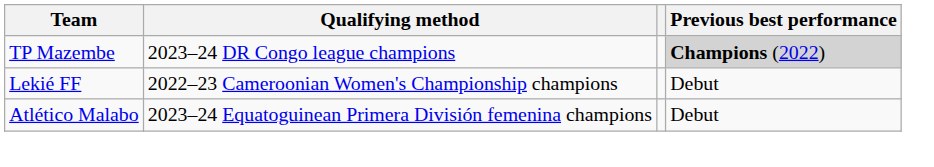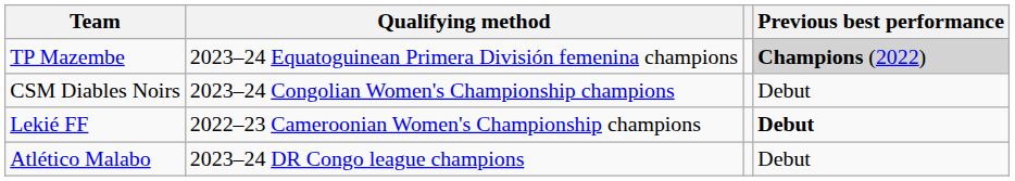TP Mazembe | Qualifying method: 2023–24 DR Congo league champions -> 2023–24 Equatoguinean Primera División femenina champions
+ row: CSM Diables Noirs | 2023–24 Congolian Women's Championship champions | Debut
Lekié FF | Previous best performance: normal -> bold
Atlético Malabo | Qualifying method: 2023–24 Equatoguinean Primera División femenina champions -> 2023–24 DR Congo league champions
